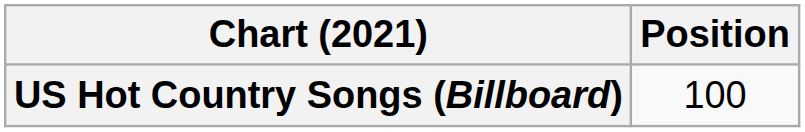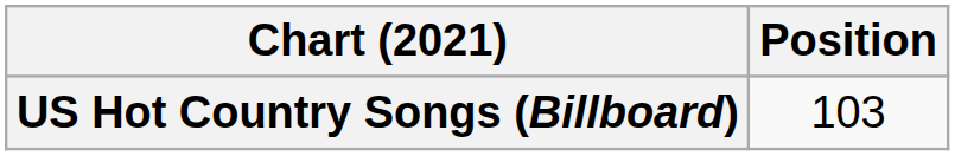US Hot Country Songs (Billboard) | Position: 100 -> 103
